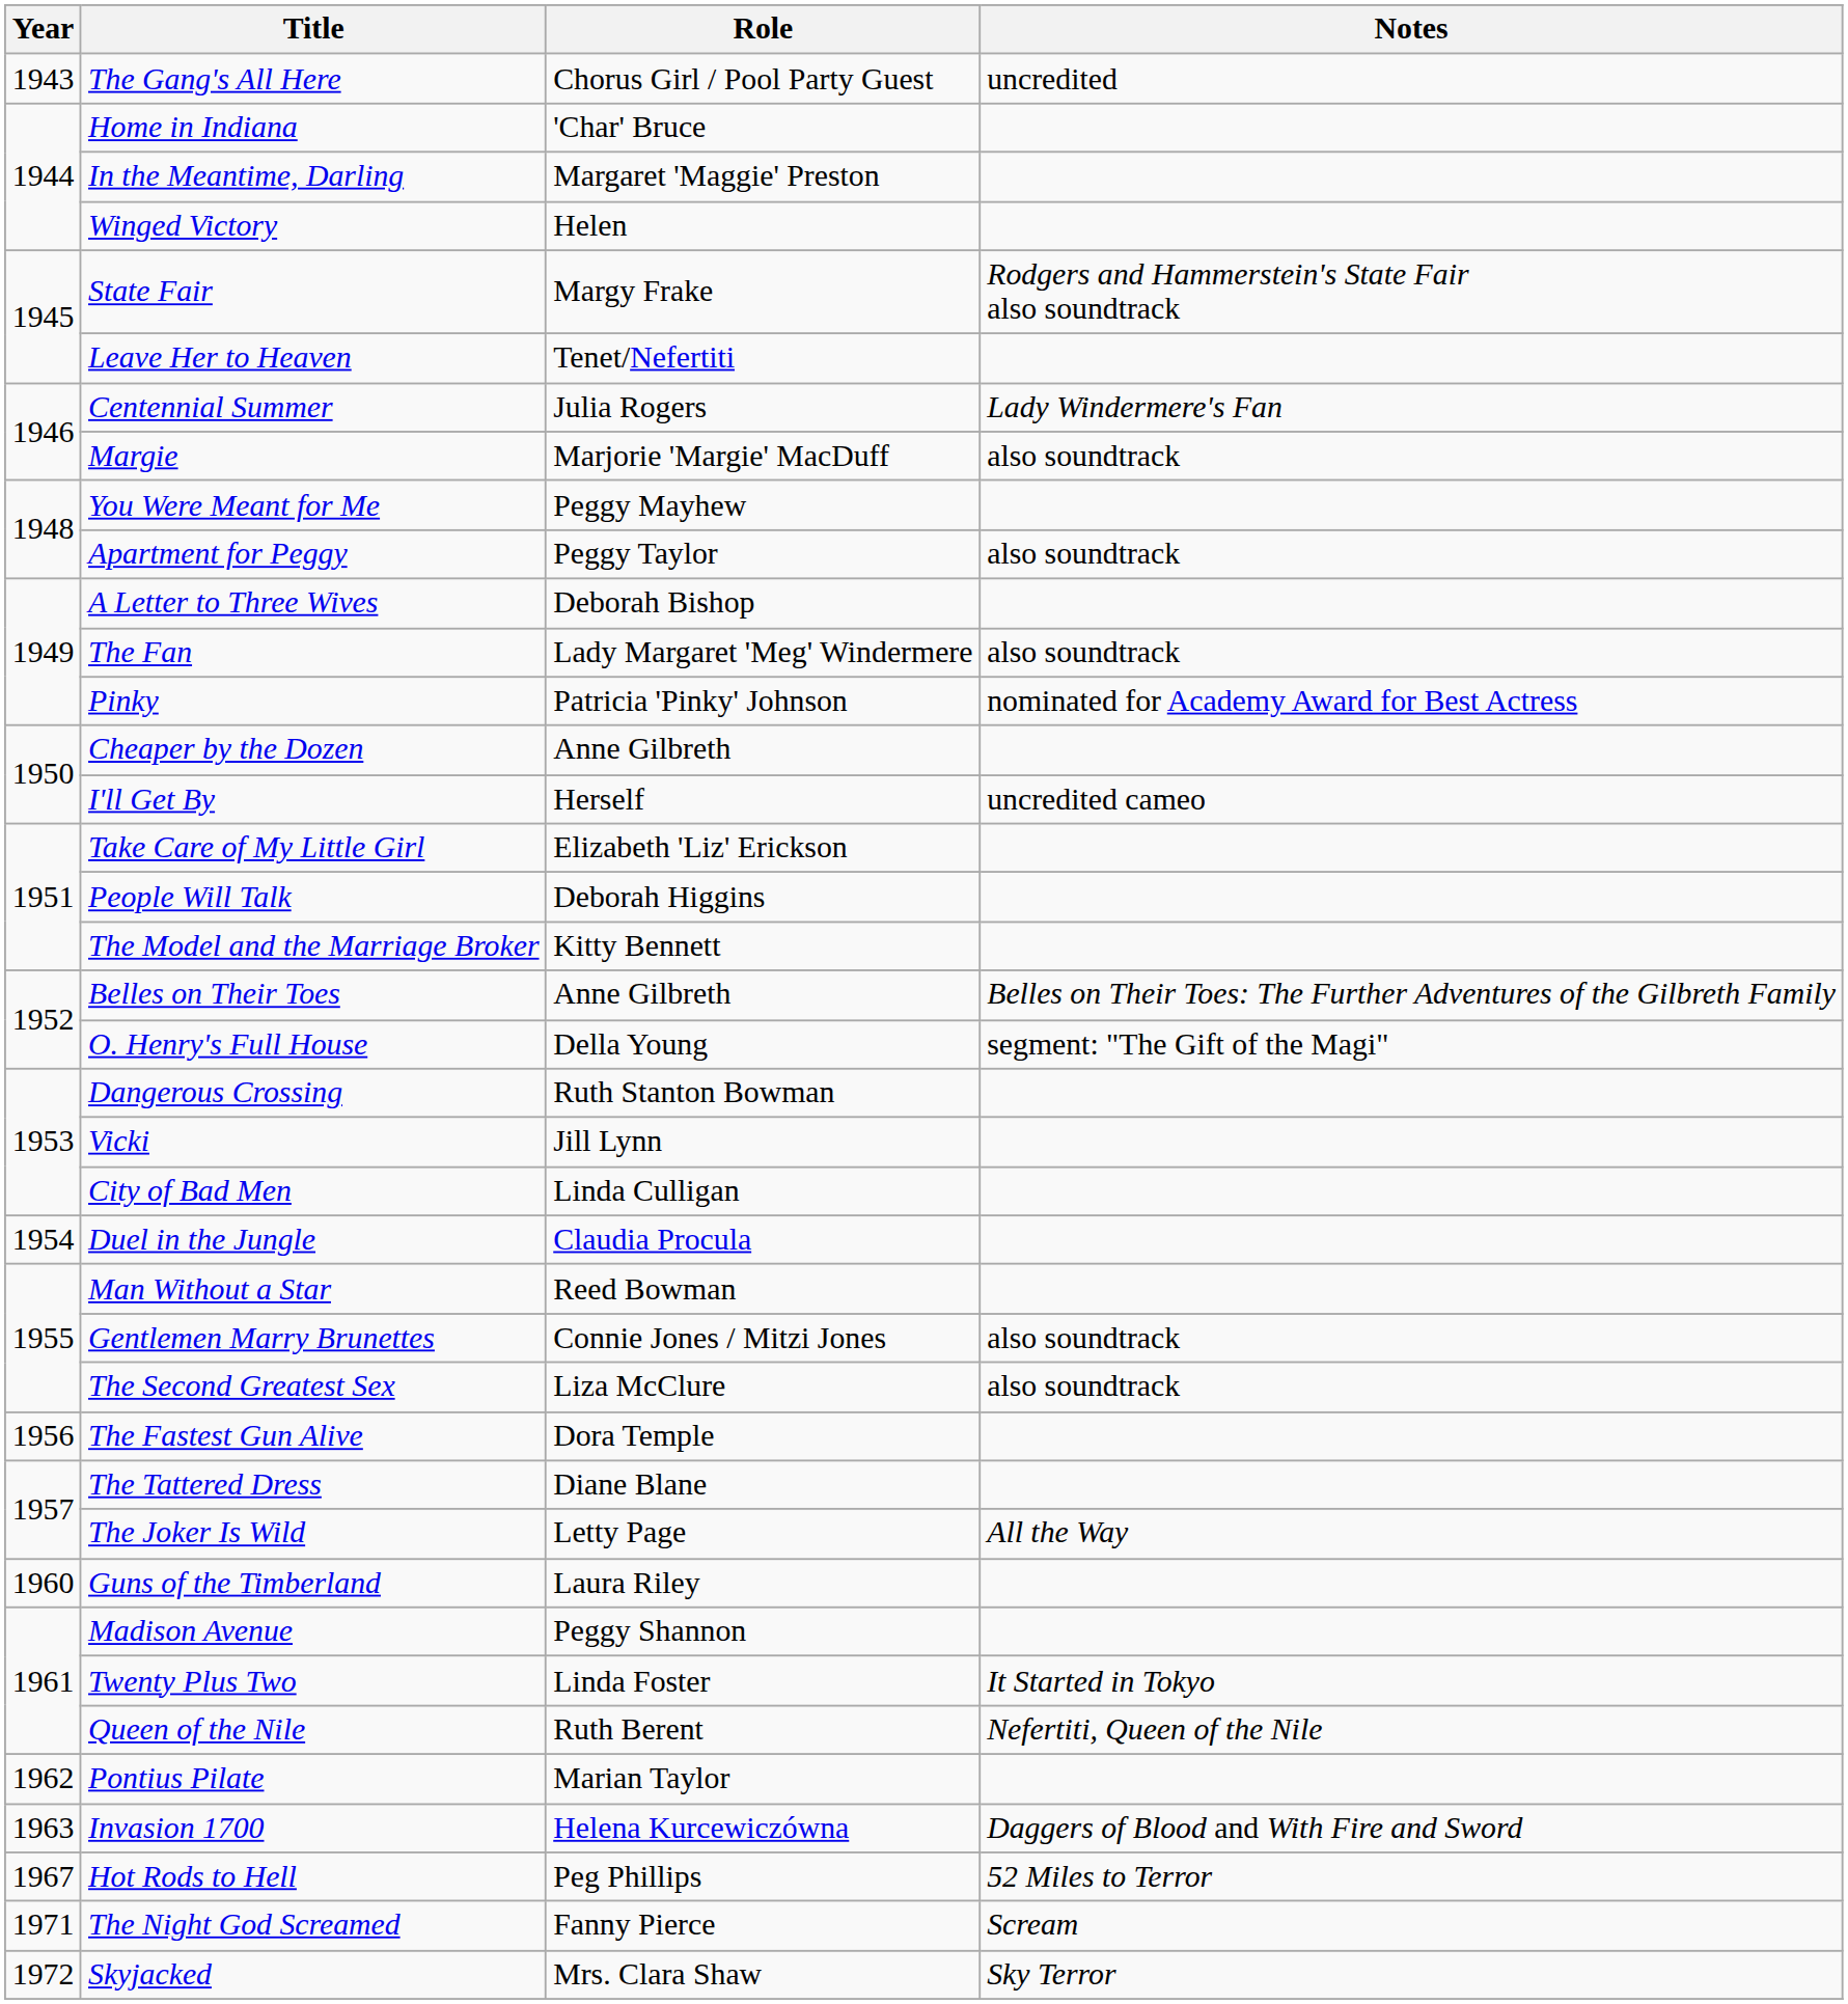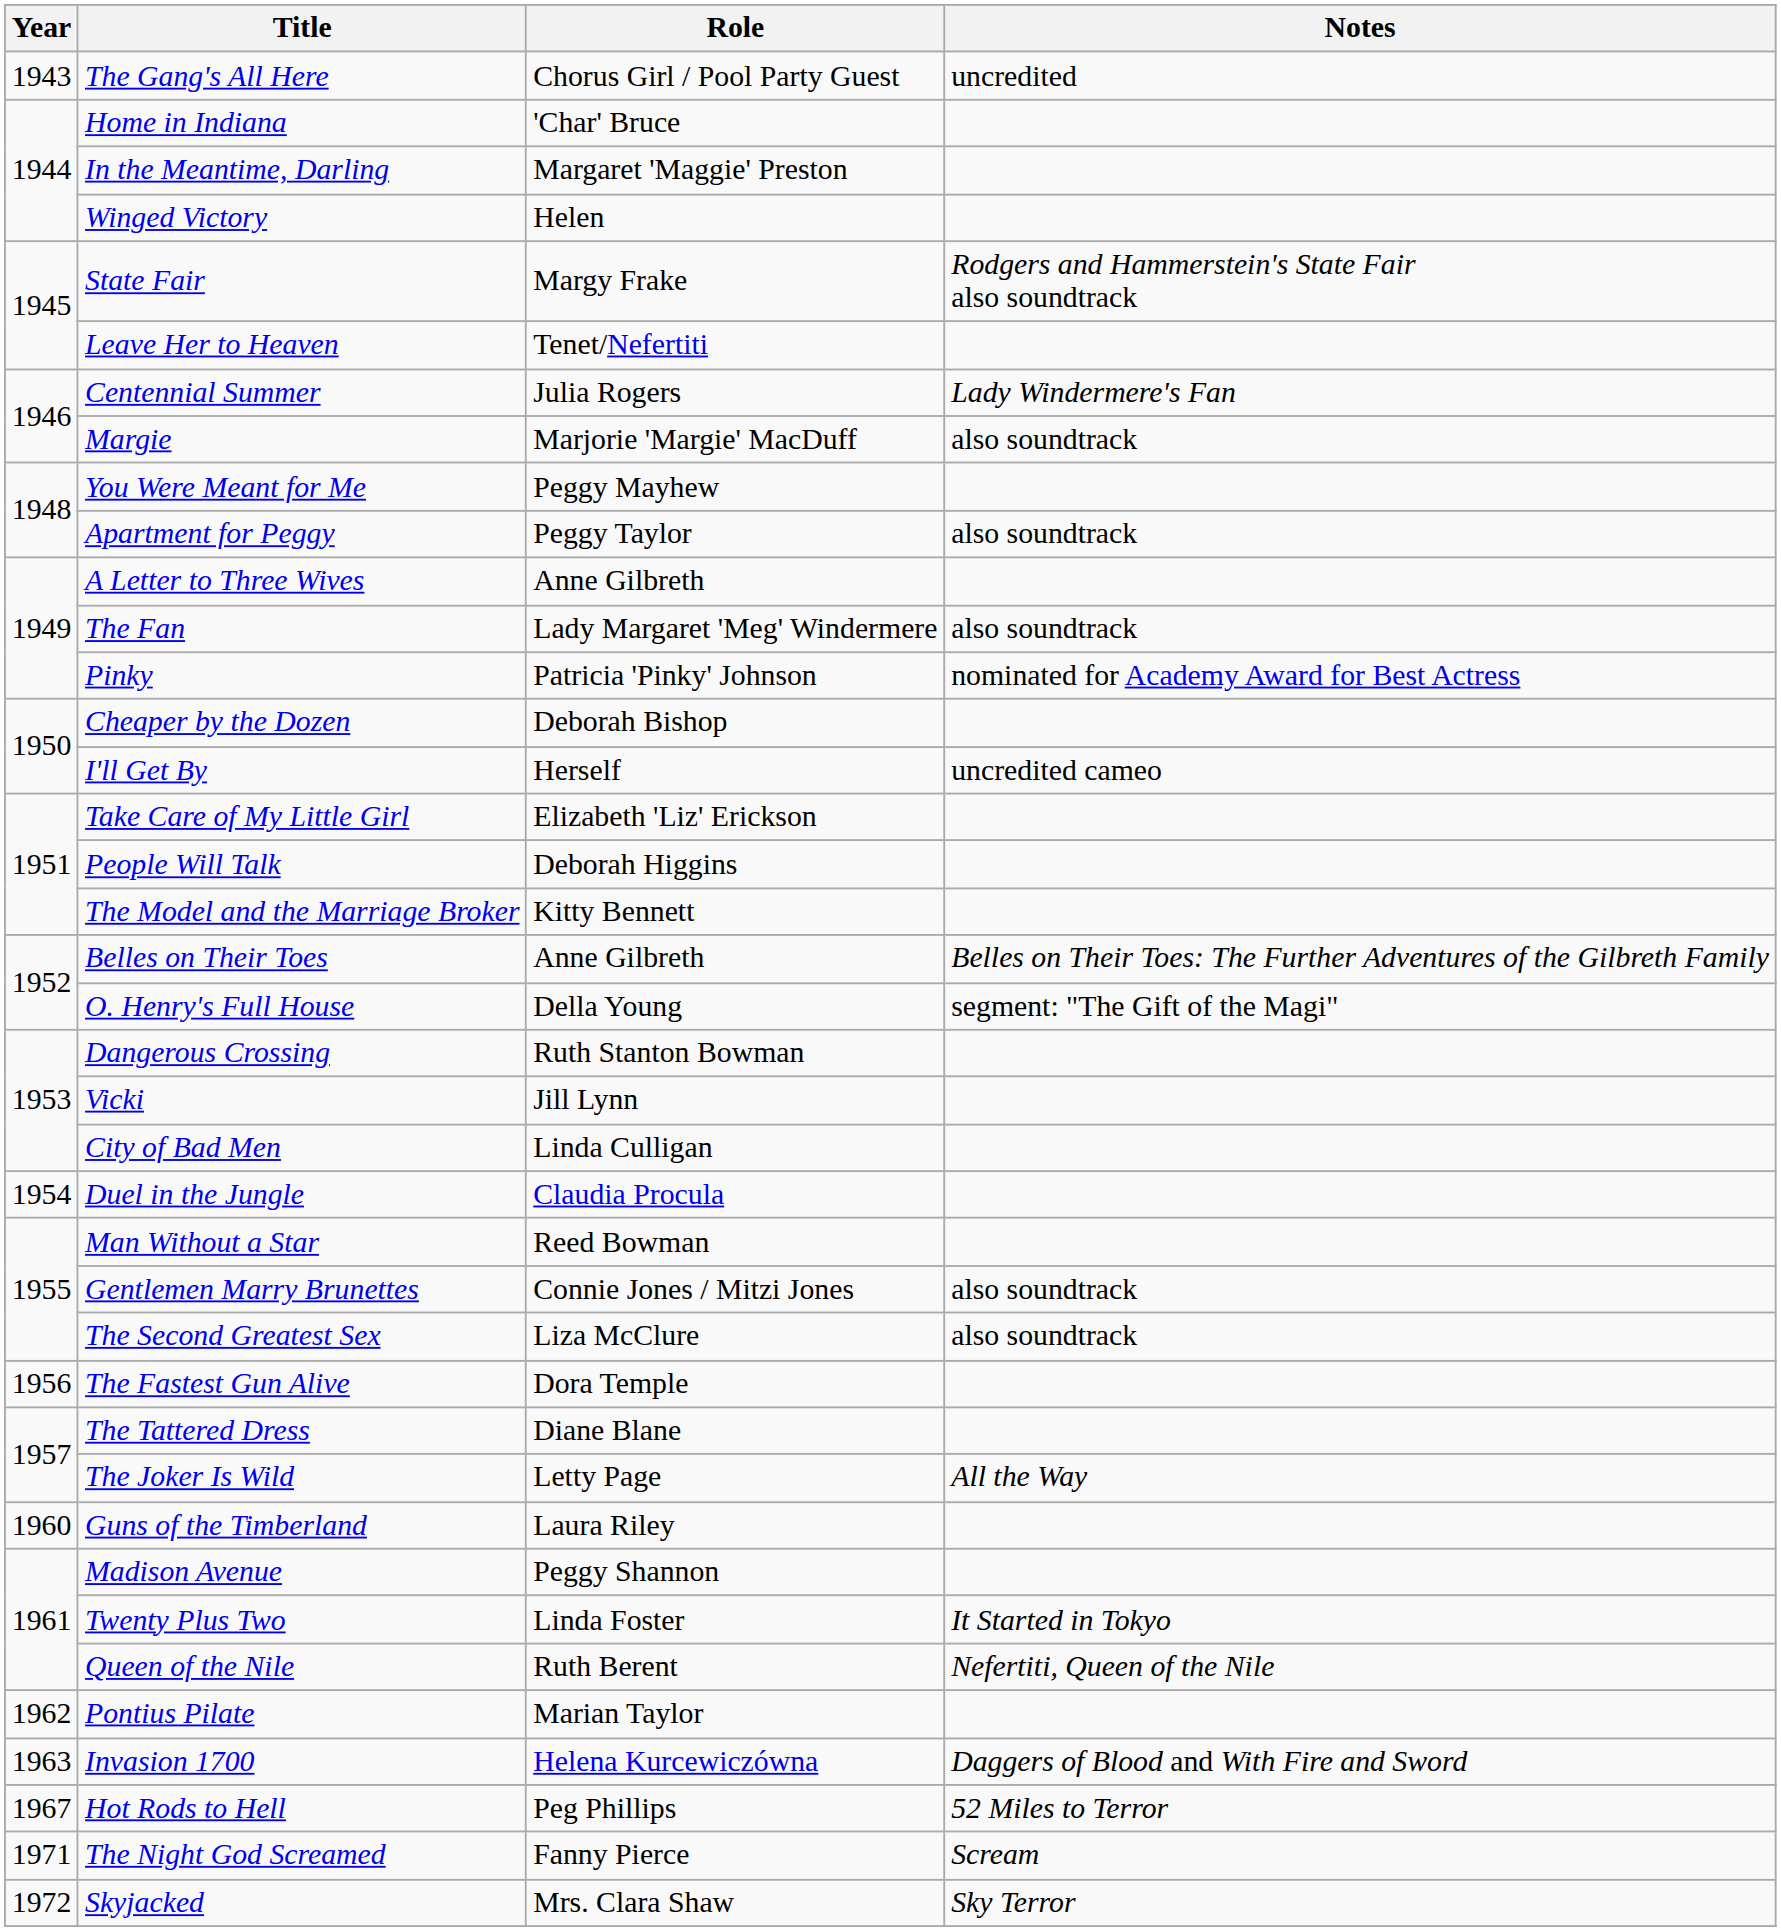A Letter to Three Wives | Role: Deborah Bishop -> Anne Gilbreth
Cheaper by the Dozen | Role: Anne Gilbreth -> Deborah Bishop
